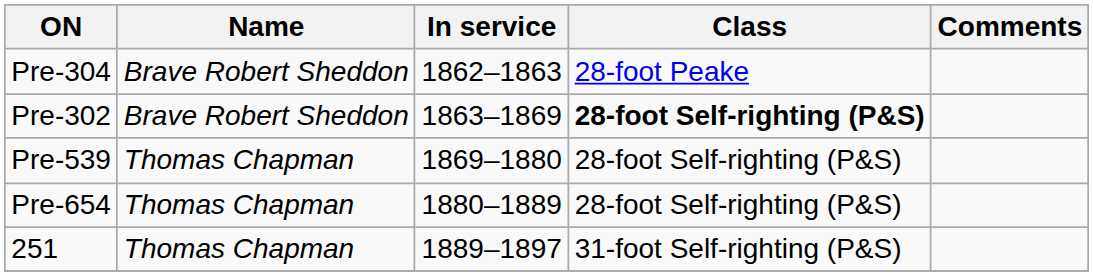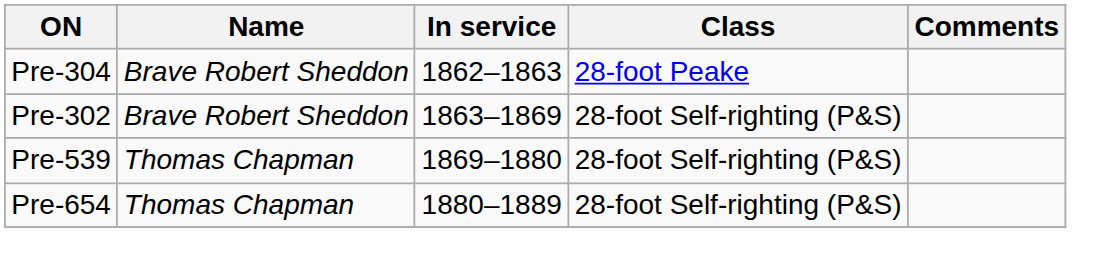Pre-302 | Class: bold -> normal
- row: 251 | Thomas Chapman | 1889–1897 | 31-foot Self-righting (P&S)
